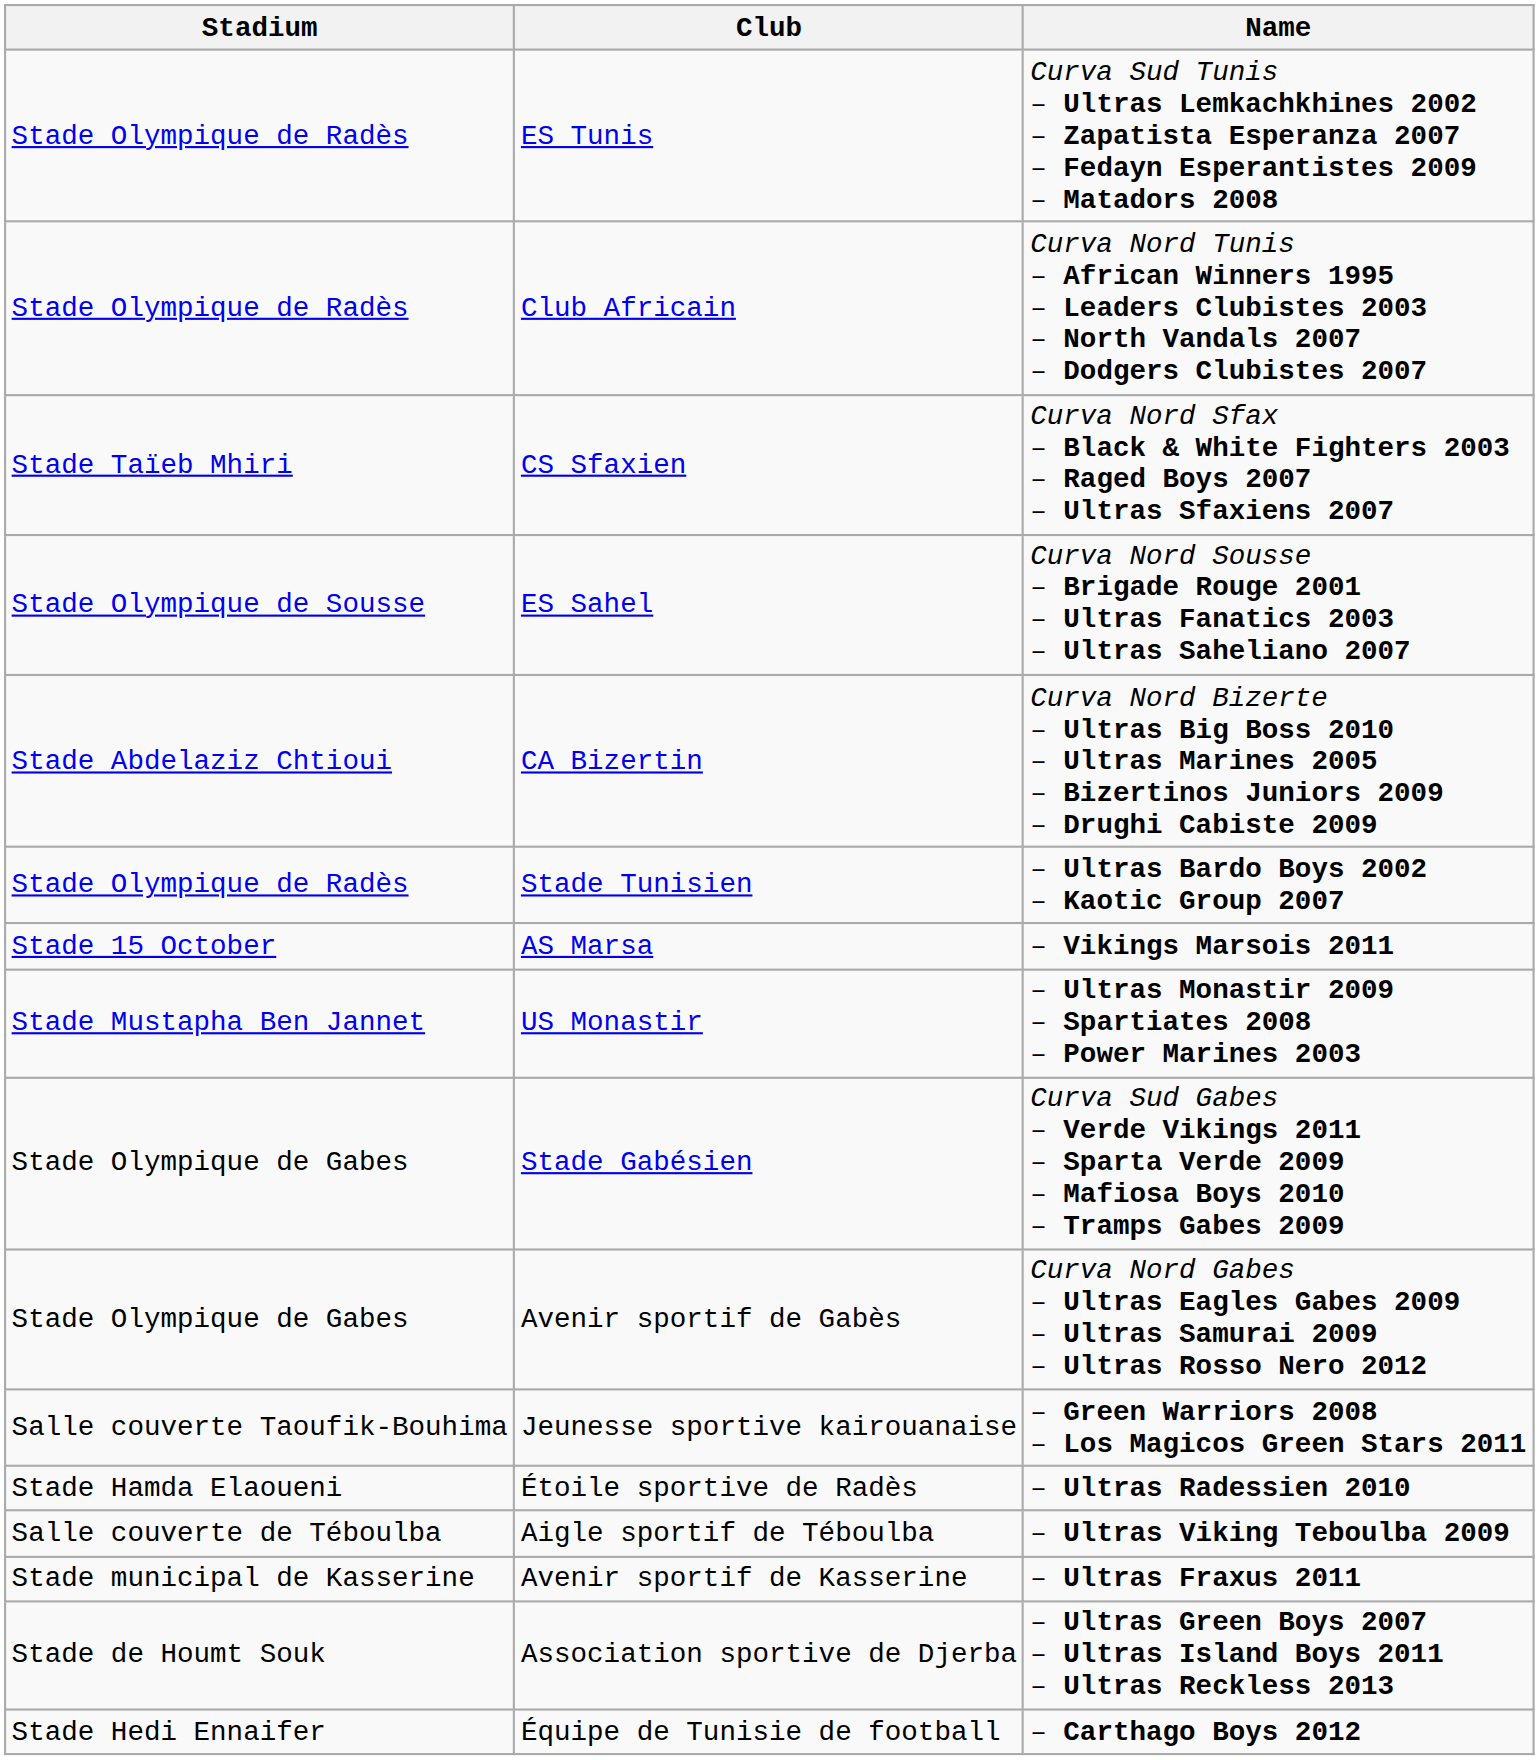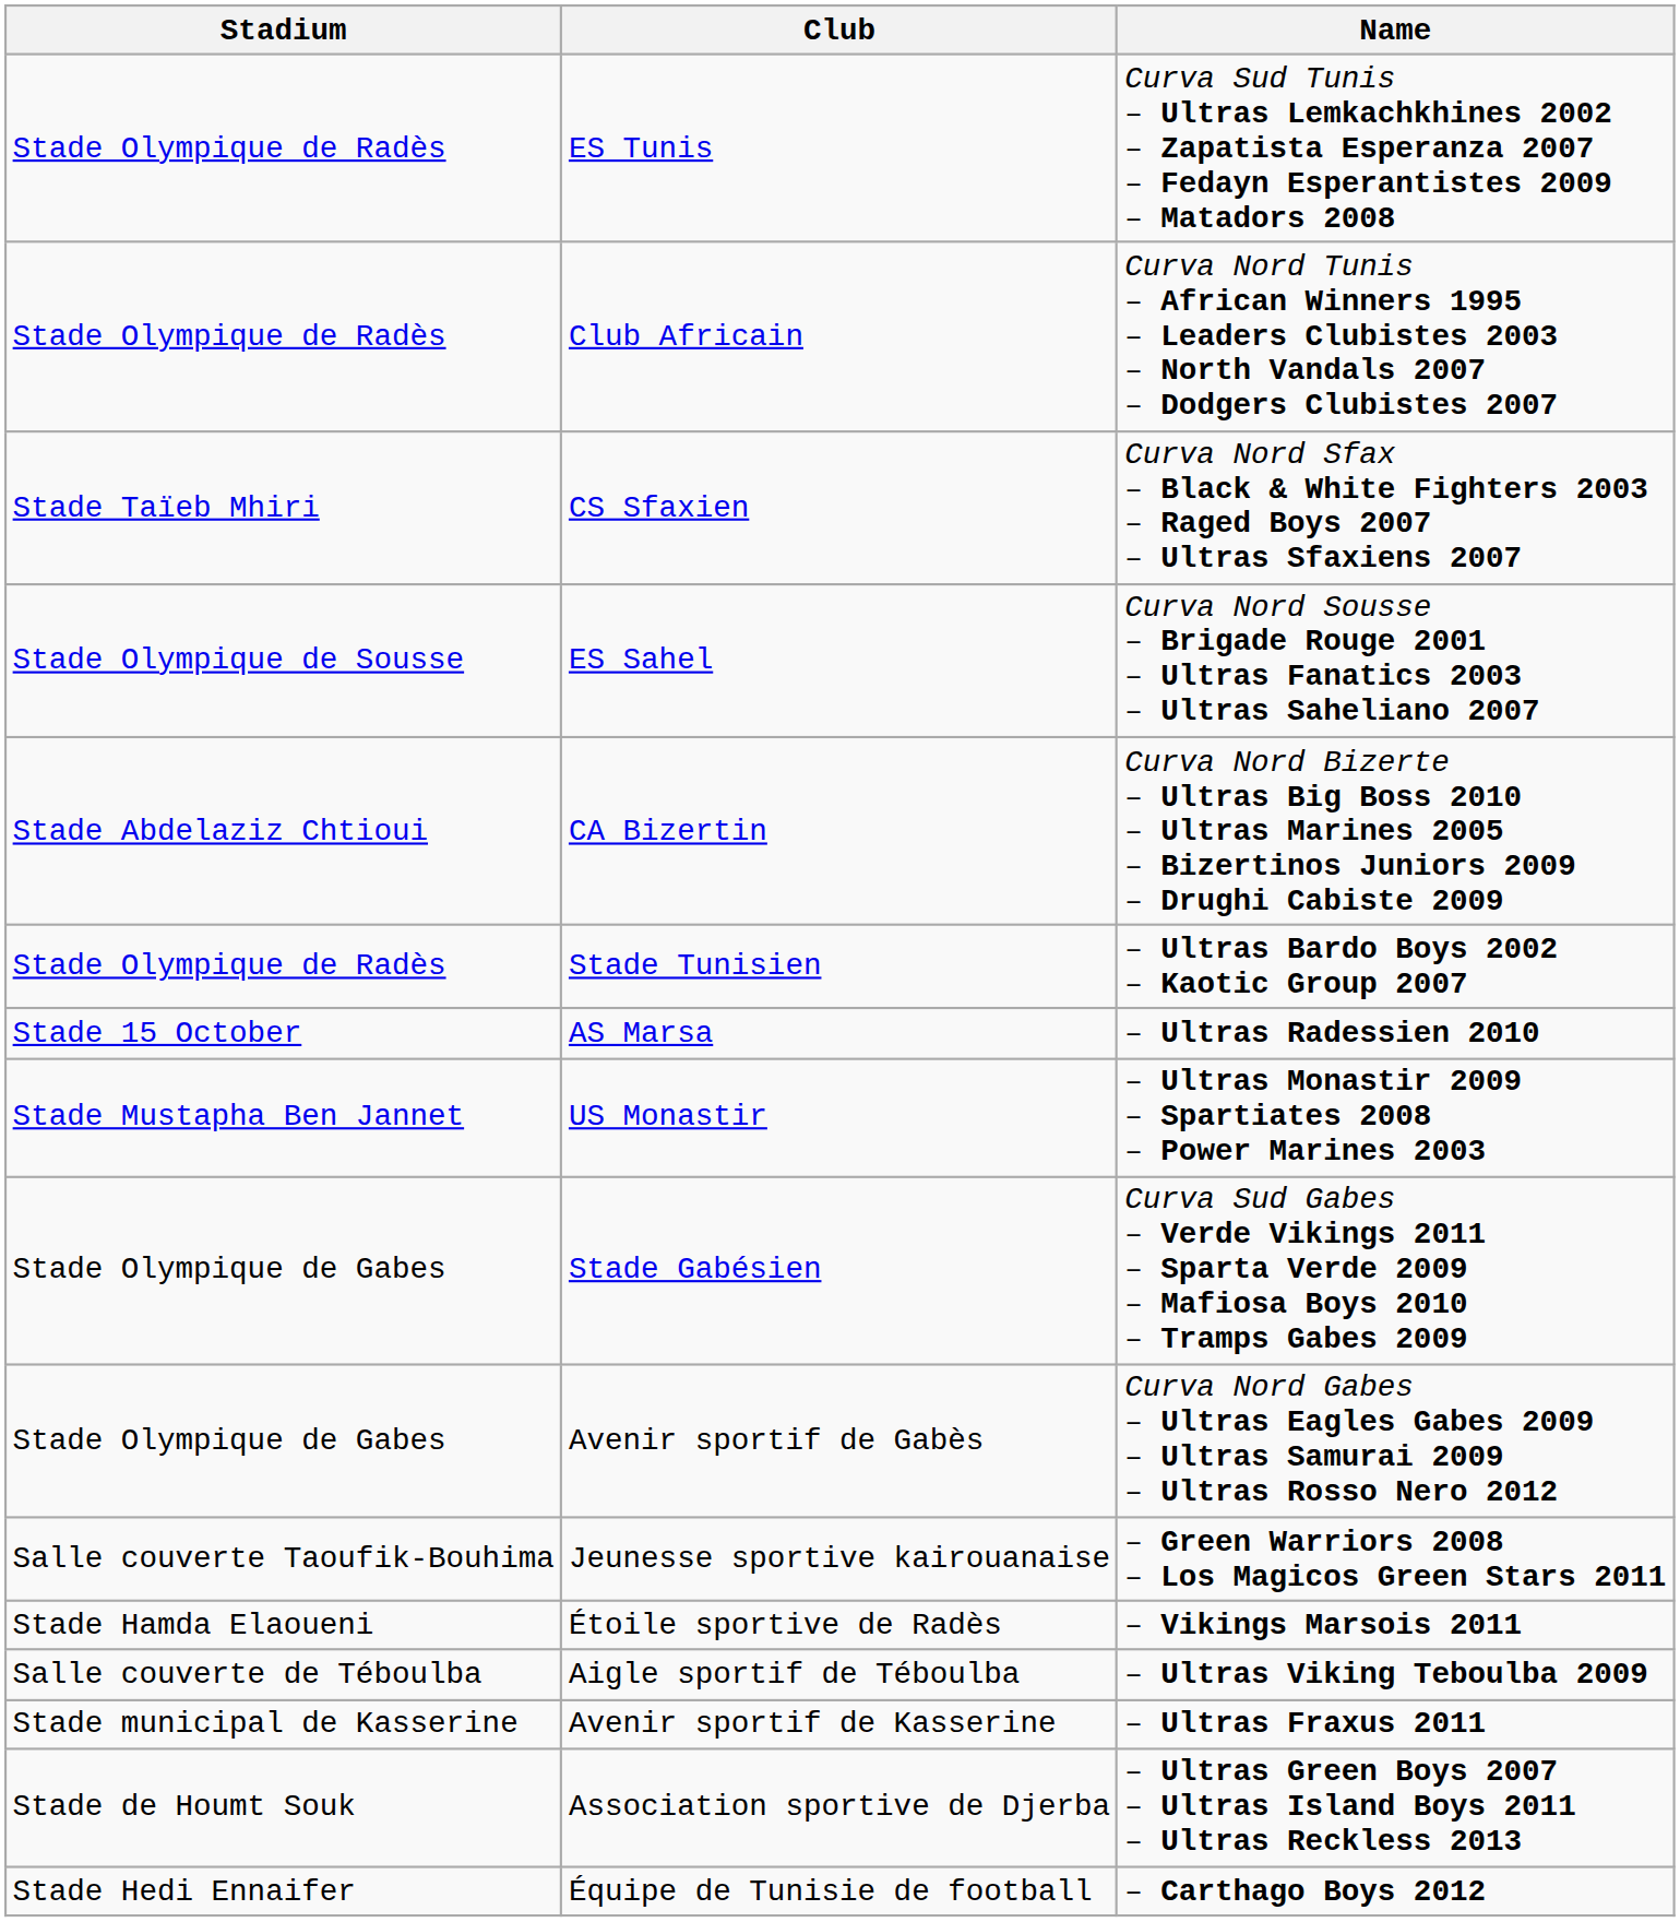AS Marsa | Name: – Vikings Marsois 2011 -> – Ultras Radessien 2010
Étoile sportive de Radès | Name: – Ultras Radessien 2010 -> – Vikings Marsois 2011
